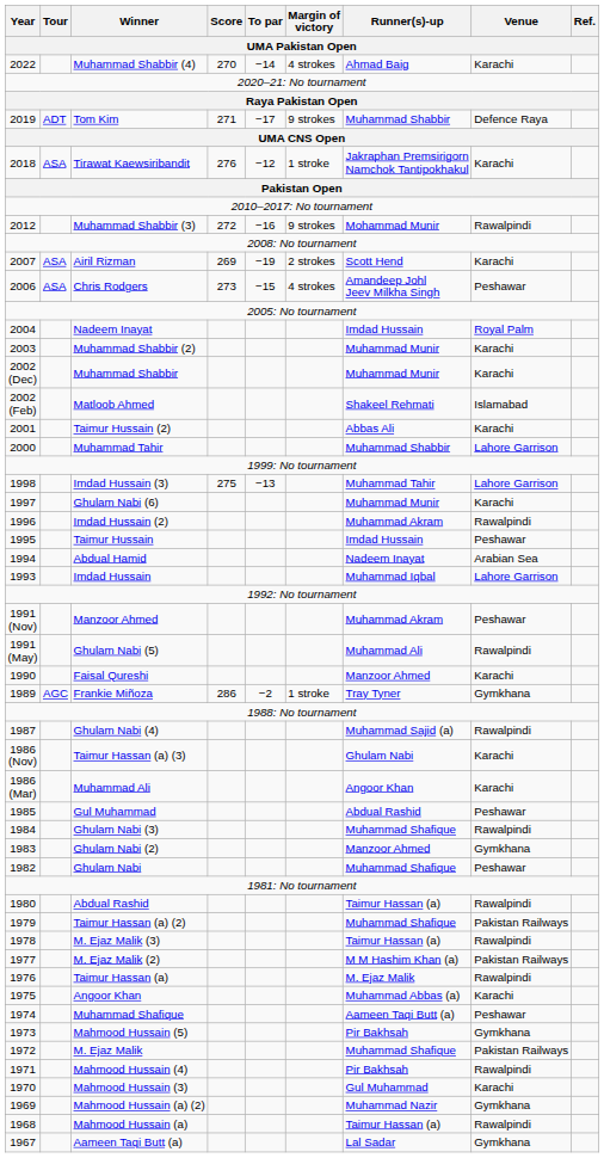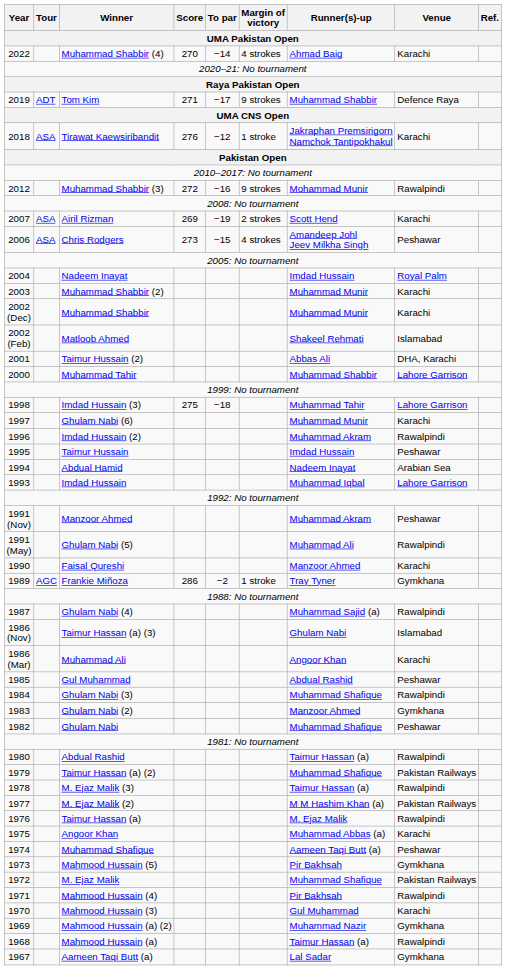Taimur Hussain (2) | Venue: Karachi -> DHA, Karachi
Imdad Hussain (3) | To par: −13 -> −18
Taimur Hassan (a) (3) | Venue: Karachi -> Islamabad
